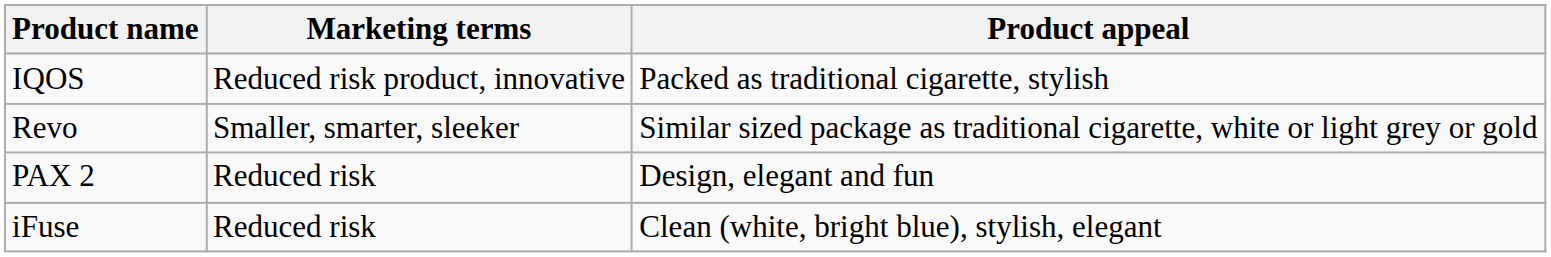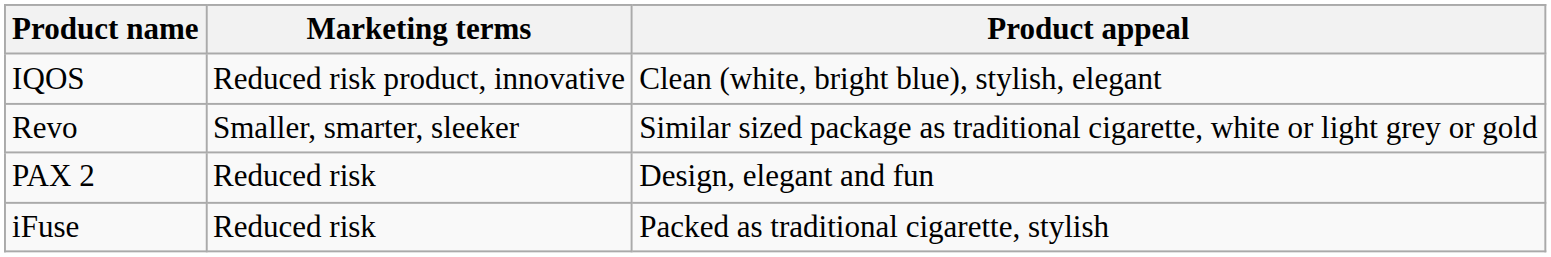IQOS | Product appeal: Packed as traditional cigarette, stylish -> Clean (white, bright blue), stylish, elegant
iFuse | Product appeal: Clean (white, bright blue), stylish, elegant -> Packed as traditional cigarette, stylish
